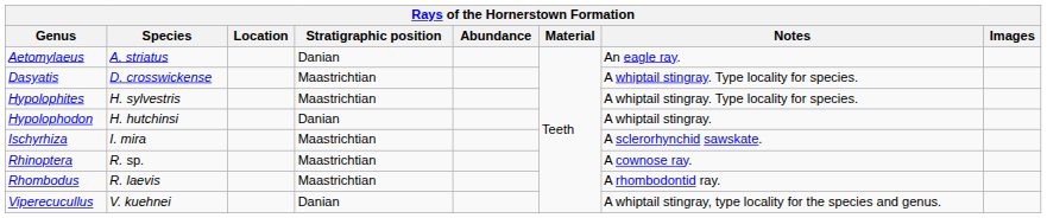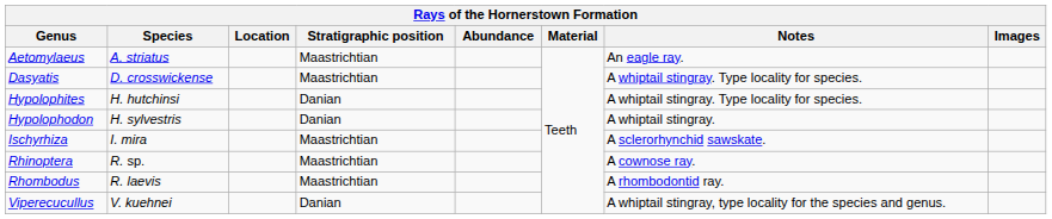Aetomylaeus | Stratigraphic position: Danian -> Maastrichtian
Hypolophites | Species: H. sylvestris -> H. hutchinsi
Hypolophites | Stratigraphic position: Maastrichtian -> Danian
Hypolophodon | Species: H. hutchinsi -> H. sylvestris
